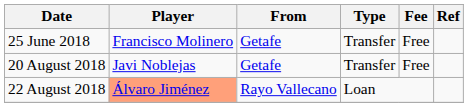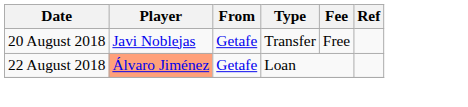- row: 25 June 2018 | Francisco Molinero | Getafe | Transfer | Free
22 August 2018 | From: Rayo Vallecano -> Getafe
